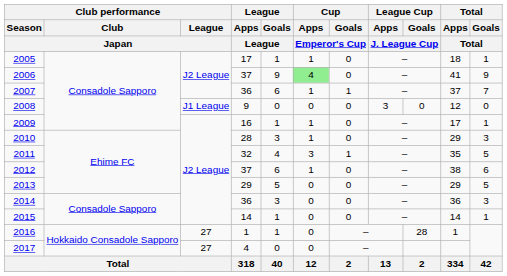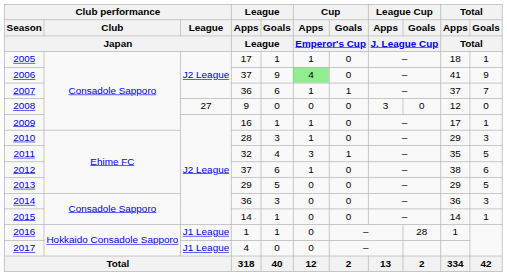2008 | Club performance / League / Japan: J1 League -> 27
2016 | Club performance / League / Japan: 27 -> J1 League
2017 | Club performance / League / Japan: 27 -> J1 League
